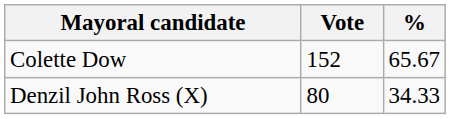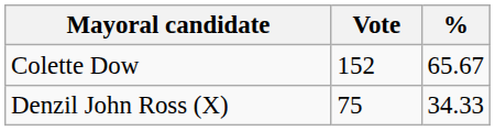Denzil John Ross (X) | Vote: 80 -> 75
